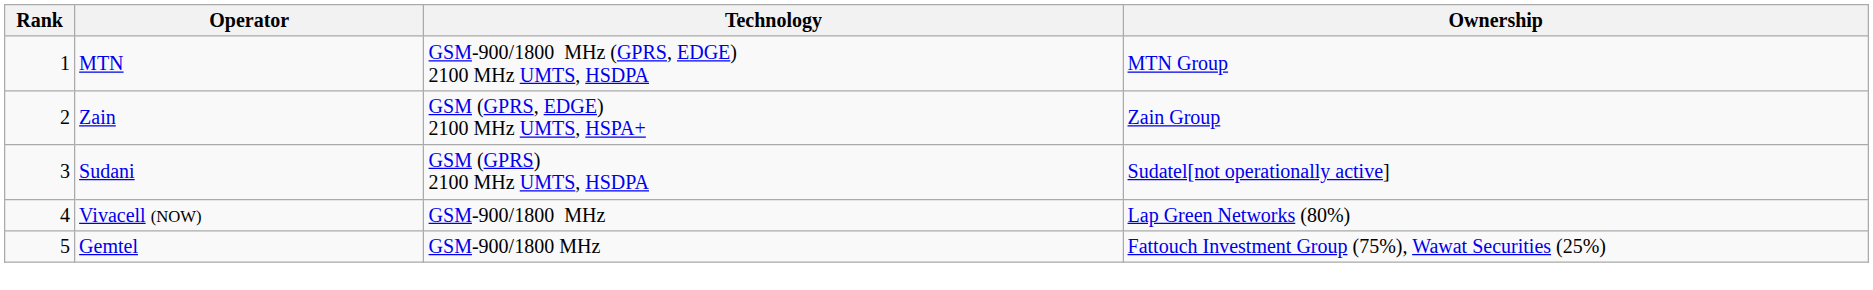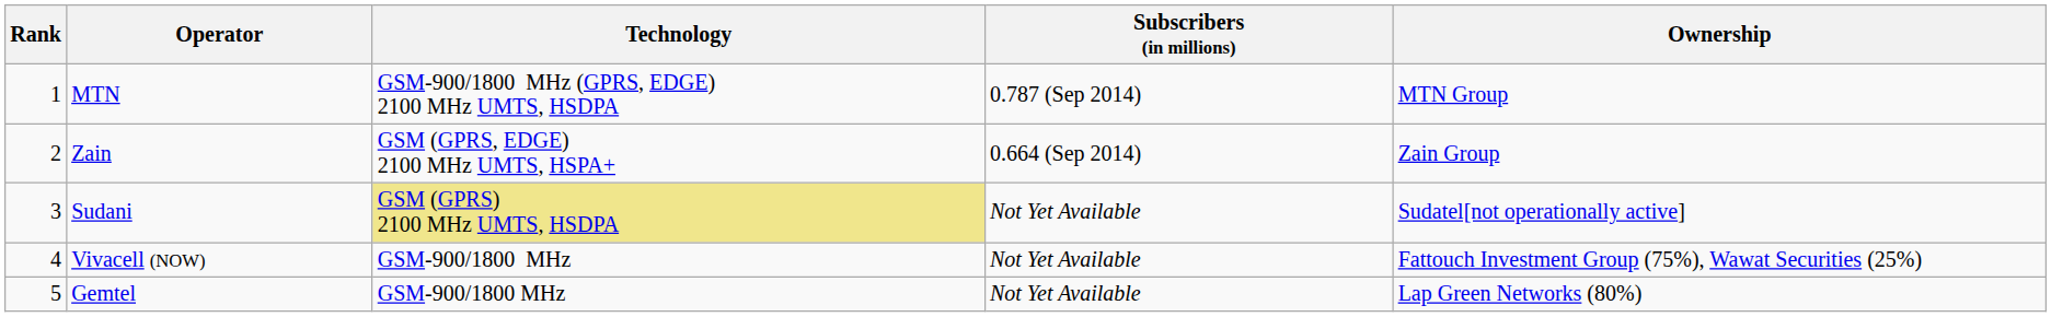+ column: Subscribers (in millions) | 0.787 (Sep 2014) | 0.664 (Sep 2014) | Not Yet Available | Not Yet Available | Not Yet Available
Sudani | Technology: no background -> khaki background
Vivacell (NOW) | Ownership: Lap Green Networks (80%) -> Fattouch Investment Group (75%), Wawat Securities (25%)
Gemtel | Ownership: Fattouch Investment Group (75%), Wawat Securities (25%) -> Lap Green Networks (80%)
